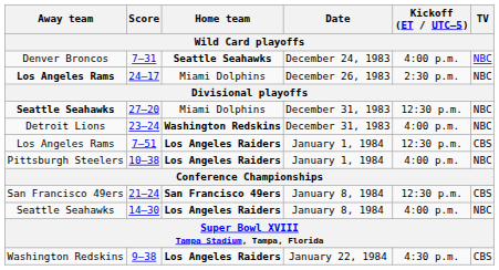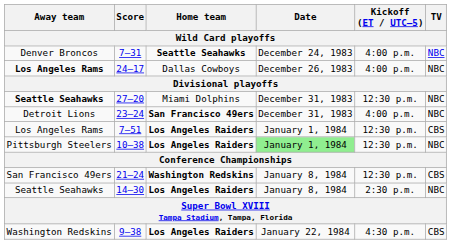24–17 | Home team: Miami Dolphins -> Dallas Cowboys
24–17 | Kickoff (ET / UTC–5): 2:30 p.m. -> 4:00 p.m.
23–24 | Home team: Washington Redskins -> San Francisco 49ers
10–38 | Date: no background -> lightgreen background
10–38 | Kickoff (ET / UTC–5): 4:00 p.m. -> 12:30 p.m.
21–24 | Home team: San Francisco 49ers -> Washington Redskins
14–30 | Kickoff (ET / UTC–5): 4:00 p.m. -> 2:30 p.m.
